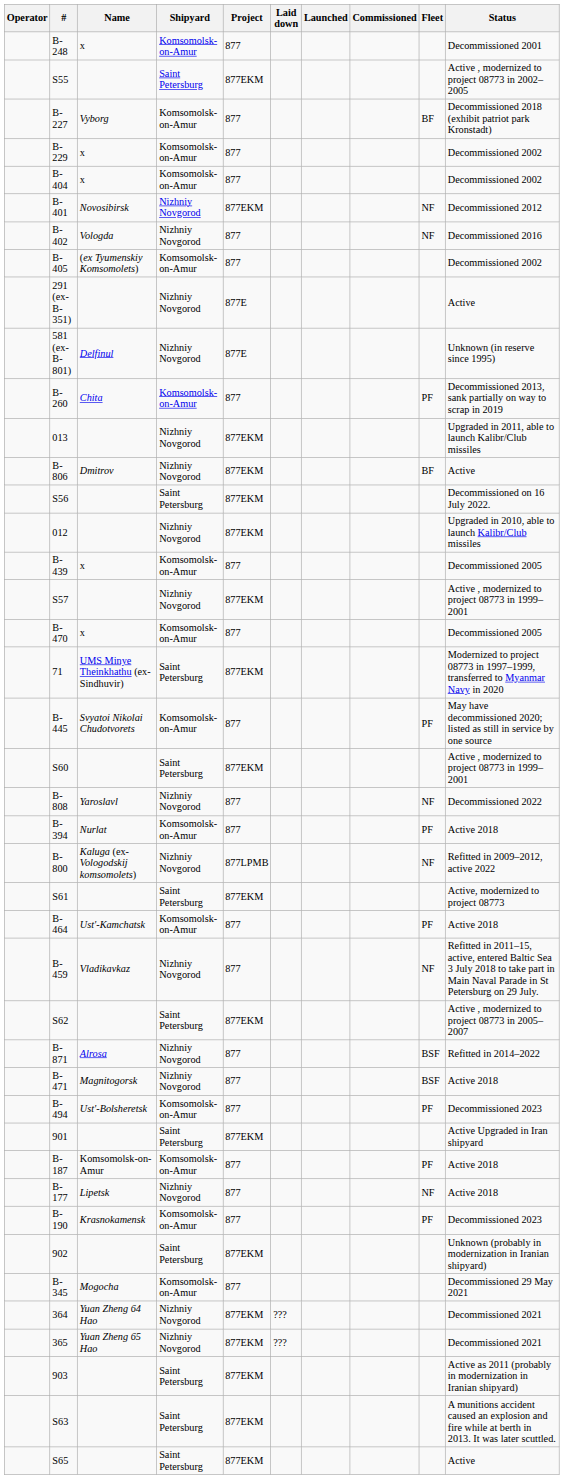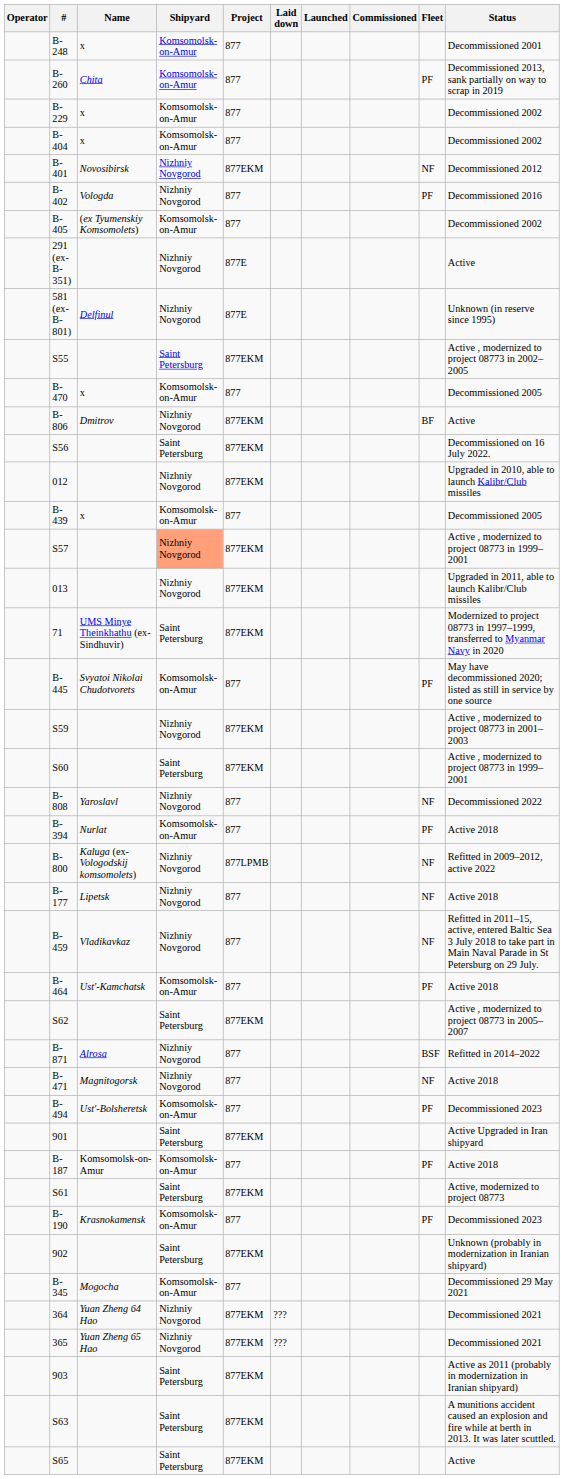rows swapped: B-260 <-> S55
- row: B-227 | Vyborg | Komsomolsk-on-Amur | 877 | BF | Decommissioned 2018 (exhibit patriot park Kronstadt)
B-402 | Fleet: NF -> PF
rows swapped: B-470 <-> 013
S57 | Shipyard: no background -> lightsalmon background
+ row: S59 | Nizhniy Novgorod | 877EKM | Active , modernized to project 08773 in 2001–2003
rows swapped: S61 <-> B-177
rows swapped: B-464 <-> B-459
B-471 | Fleet: BSF -> NF
